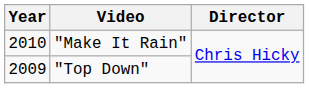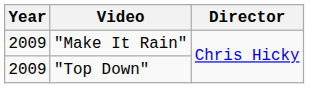"Make It Rain" | Year: 2010 -> 2009
